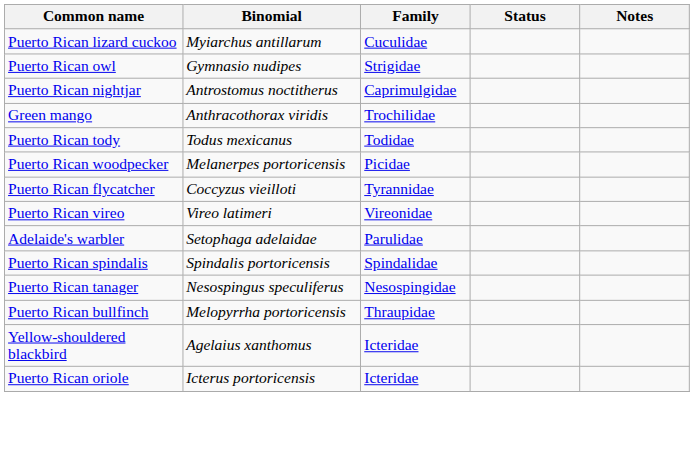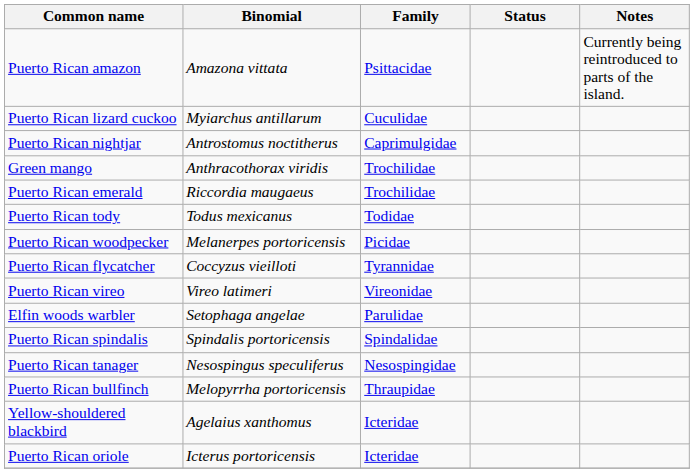+ row: Puerto Rican amazon | Amazona vittata | Psittacidae | Currently being reintroduced to parts of the island.
- row: Puerto Rican owl | Gymnasio nudipes | Strigidae
+ row: Puerto Rican emerald | Riccordia maugaeus | Trochilidae
- row: Adelaide's warbler | Setophaga adelaidae | Parulidae
+ row: Elfin woods warbler | Setophaga angelae | Parulidae
